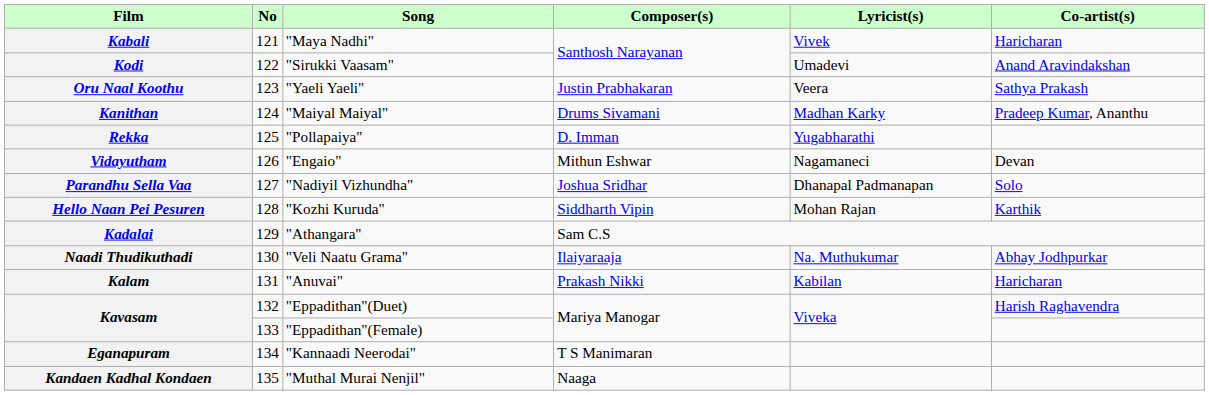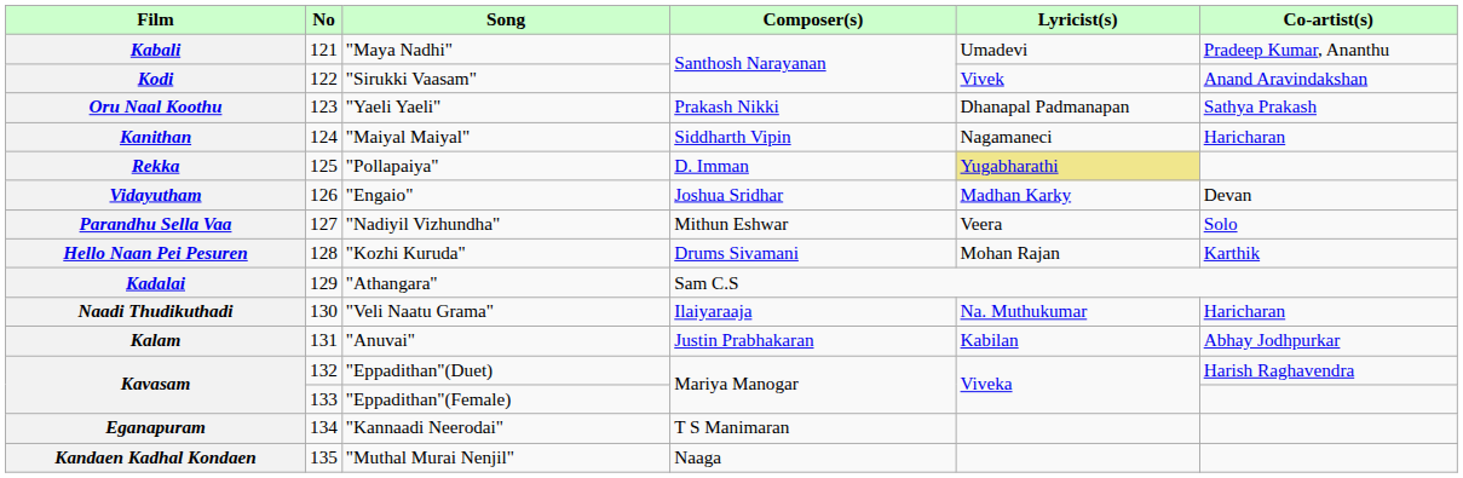Kabali | Lyricist(s): Vivek -> Umadevi
Kabali | Co-artist(s): Haricharan -> Pradeep Kumar, Ananthu
Kodi | Lyricist(s): Umadevi -> Vivek
Oru Naal Koothu | Composer(s): Justin Prabhakaran -> Prakash Nikki
Oru Naal Koothu | Lyricist(s): Veera -> Dhanapal Padmanapan
Kanithan | Composer(s): Drums Sivamani -> Siddharth Vipin
Kanithan | Lyricist(s): Madhan Karky -> Nagamaneci
Kanithan | Co-artist(s): Pradeep Kumar, Ananthu -> Haricharan
Rekka | Lyricist(s): no background -> khaki background
Vidayutham | Composer(s): Mithun Eshwar -> Joshua Sridhar
Vidayutham | Lyricist(s): Nagamaneci -> Madhan Karky
Parandhu Sella Vaa | Composer(s): Joshua Sridhar -> Mithun Eshwar
Parandhu Sella Vaa | Lyricist(s): Dhanapal Padmanapan -> Veera
Hello Naan Pei Pesuren | Composer(s): Siddharth Vipin -> Drums Sivamani
Naadi Thudikuthadi | Co-artist(s): Abhay Jodhpurkar -> Haricharan
Kalam | Composer(s): Prakash Nikki -> Justin Prabhakaran
Kalam | Co-artist(s): Haricharan -> Abhay Jodhpurkar
